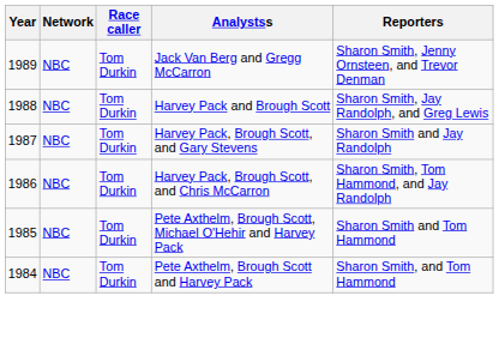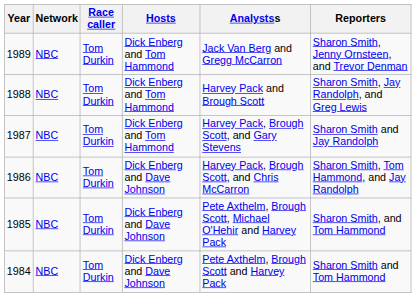+ column: Hosts | Dick Enberg and Tom Hammond | Dick Enberg and Tom Hammond | Dick Enberg and Tom Hammond | Dick Enberg and Dave Johnson | Dick Enberg and Dave Johnson | Dick Enberg and Dave Johnson
1985 | Reporters: Sharon Smith and Tom Hammond -> Sharon Smith, and Tom Hammond
1984 | Reporters: Sharon Smith, and Tom Hammond -> Sharon Smith and Tom Hammond
